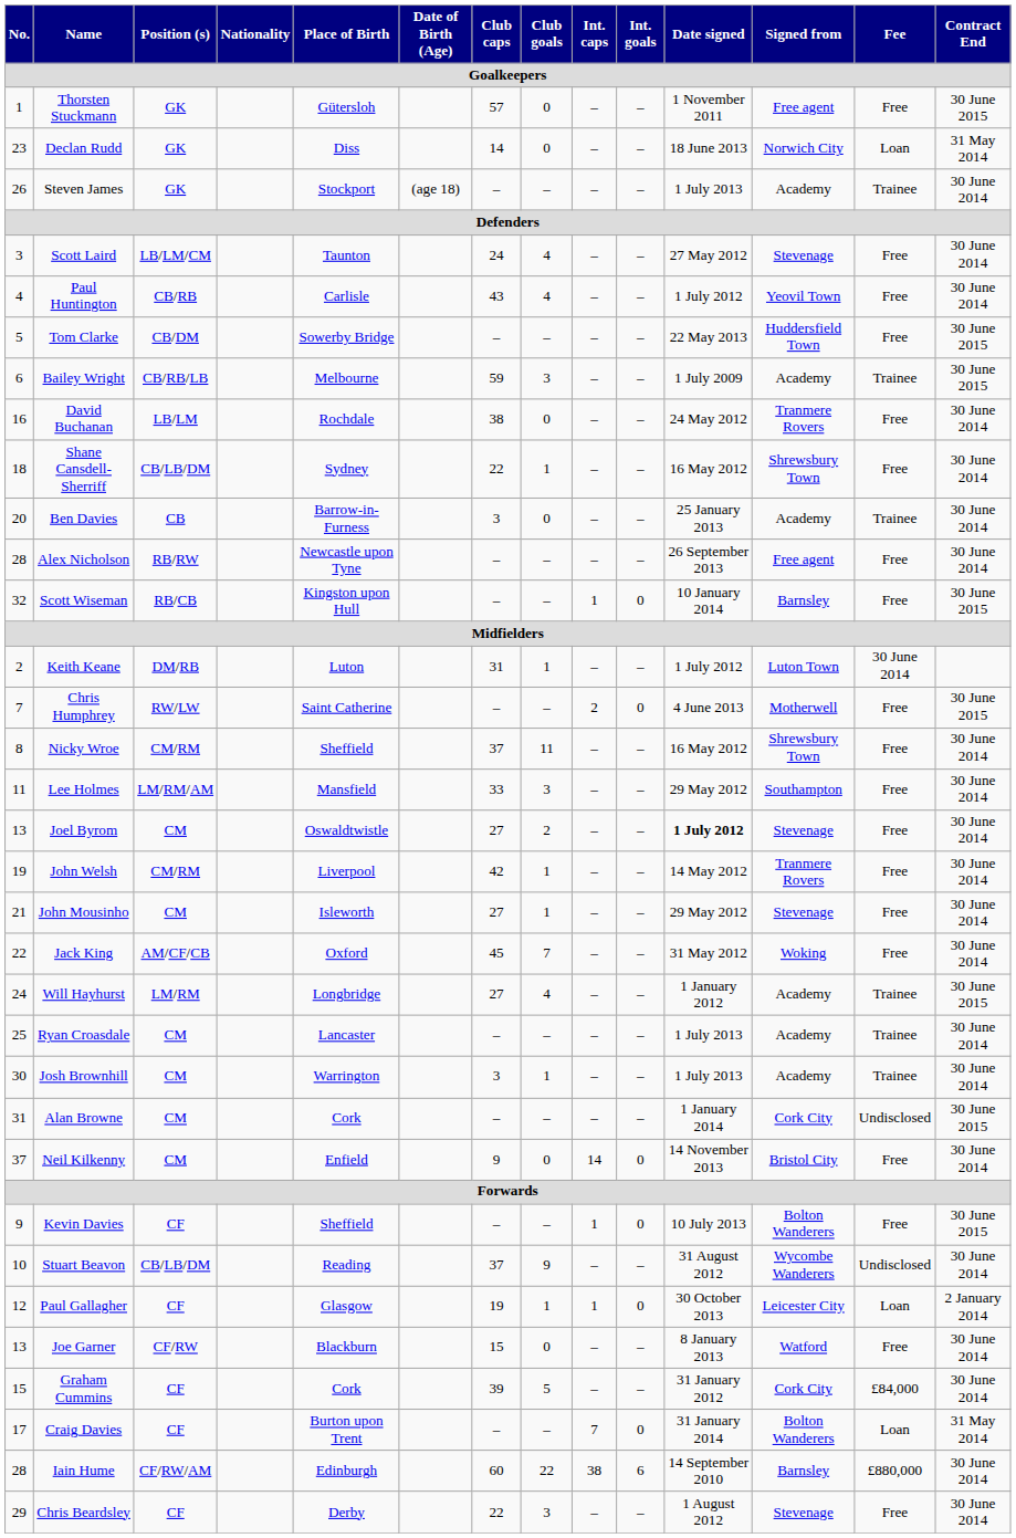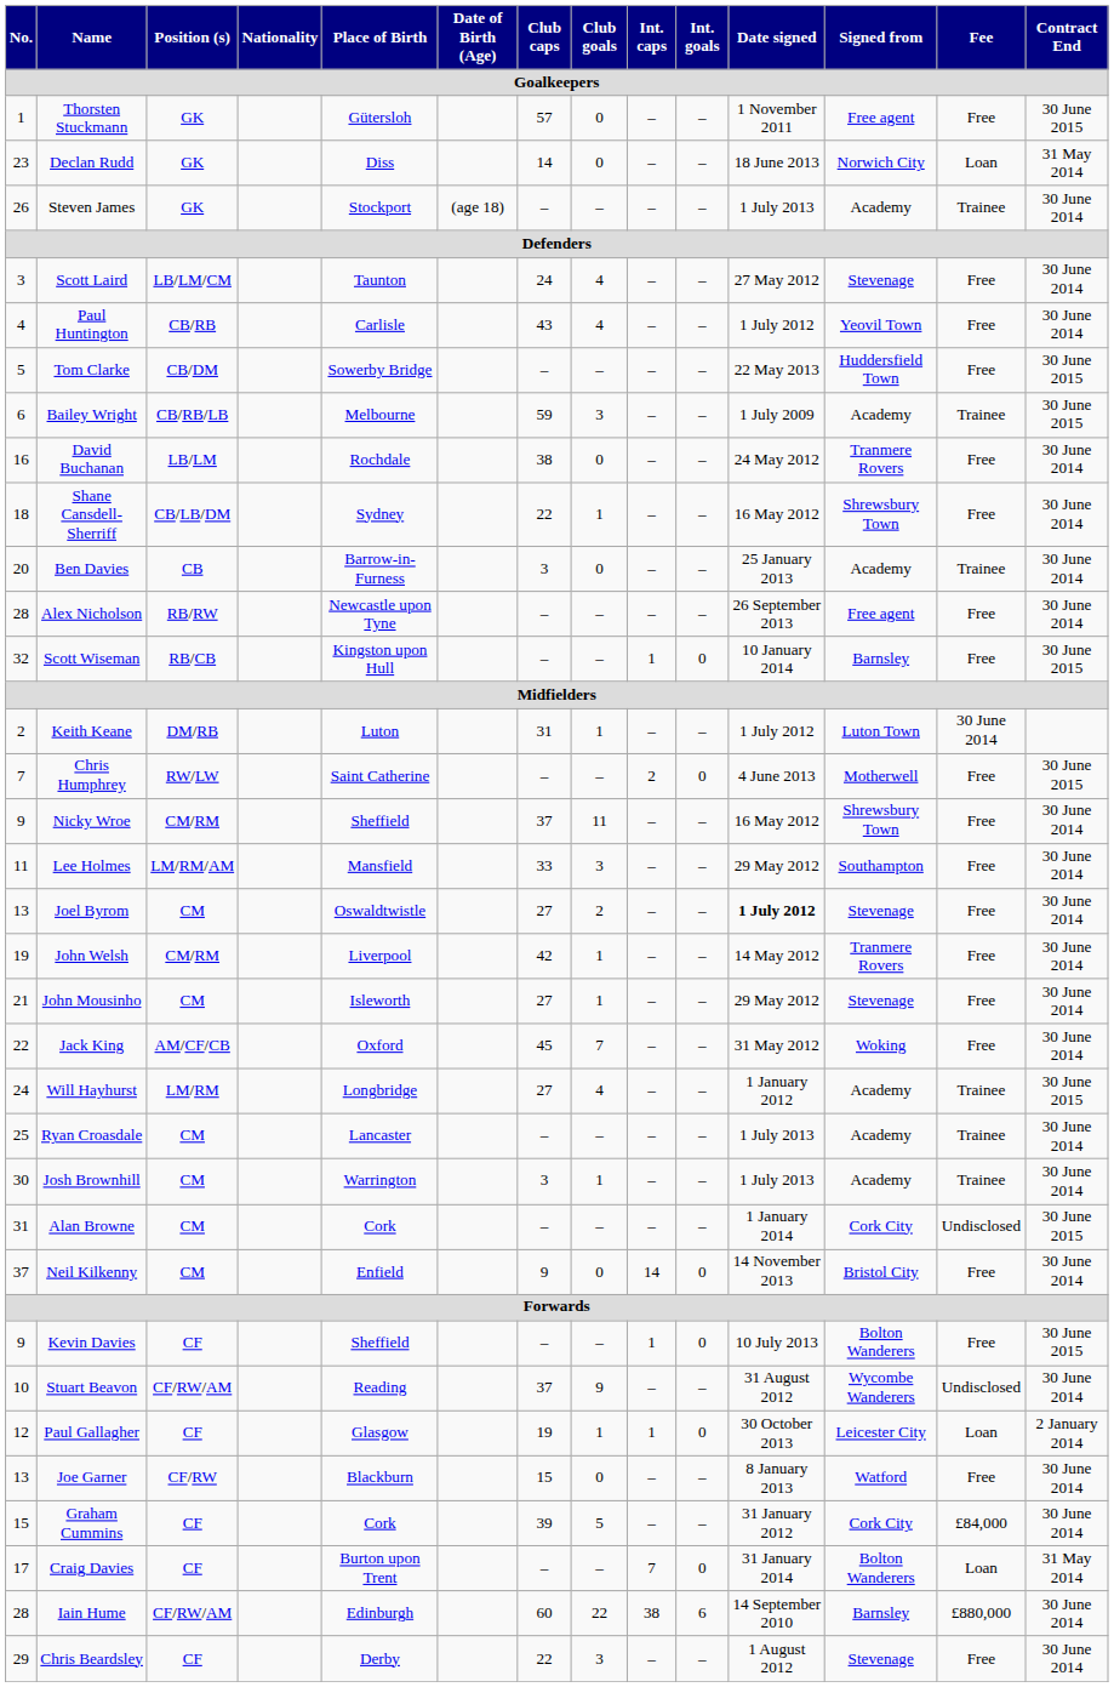Nicky Wroe | No.: 8 -> 9
Stuart Beavon | Position (s): CB/LB/DM -> CF/RW/AM
